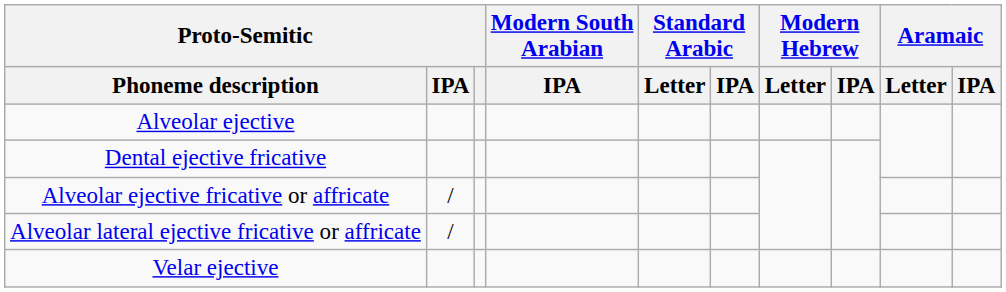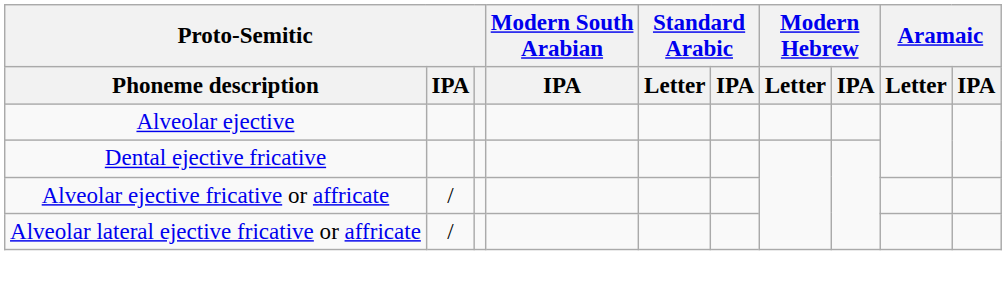- row: Velar ejective
